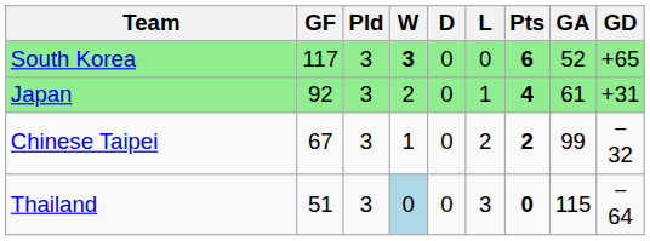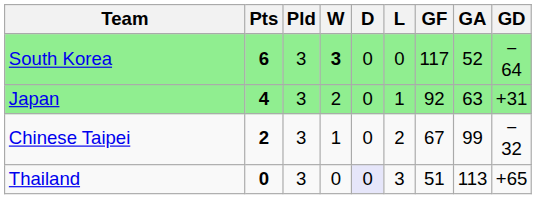columns swapped: Pts <-> GF
South Korea | GD: +65 -> − 64
Japan | GA: 61 -> 63
Thailand | W: lightblue background -> no background
Thailand | D: no background -> lavender background
Thailand | GA: 115 -> 113
Thailand | GD: − 64 -> +65
